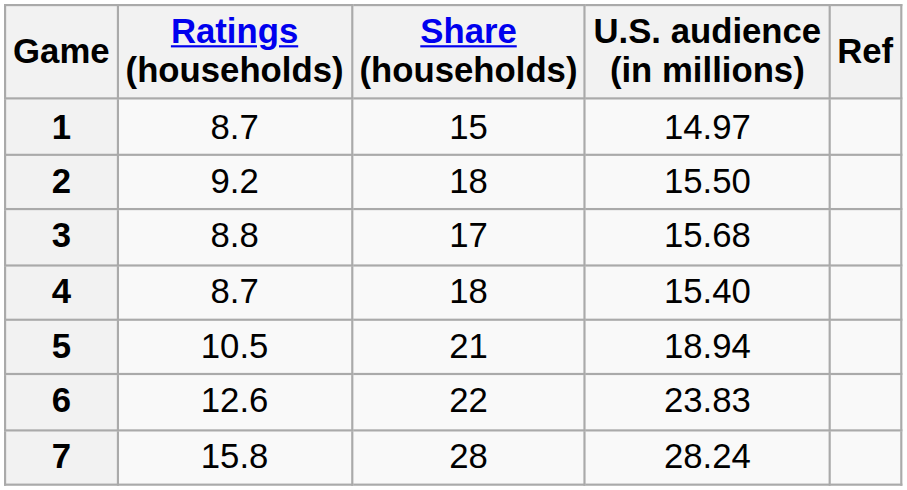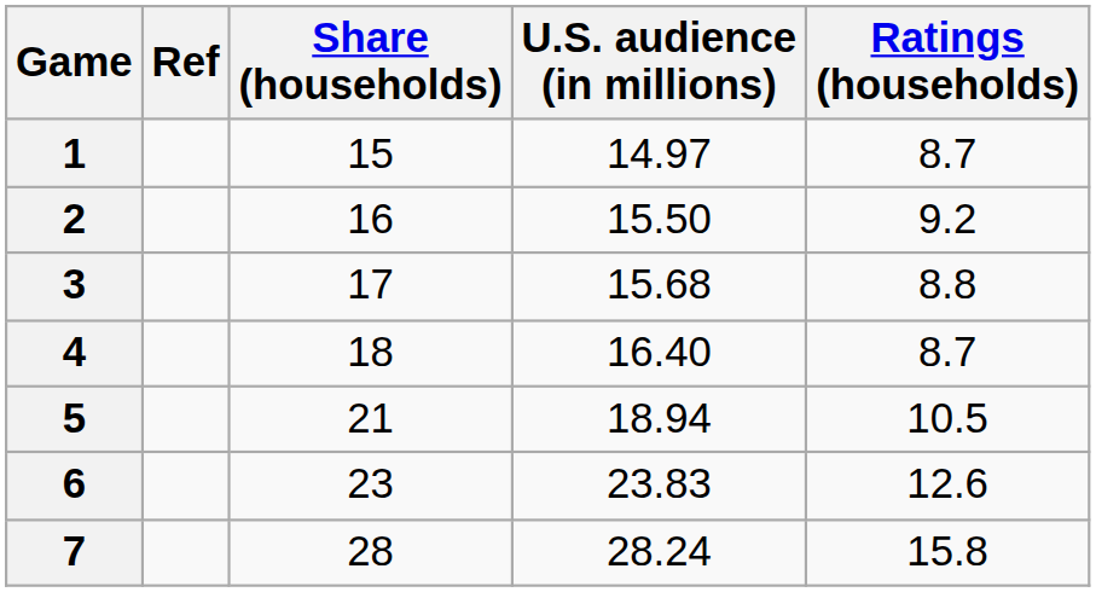columns swapped: Ratings (households) <-> Ref
2 | Share (households): 18 -> 16
4 | U.S. audience (in millions): 15.40 -> 16.40
6 | Share (households): 22 -> 23
